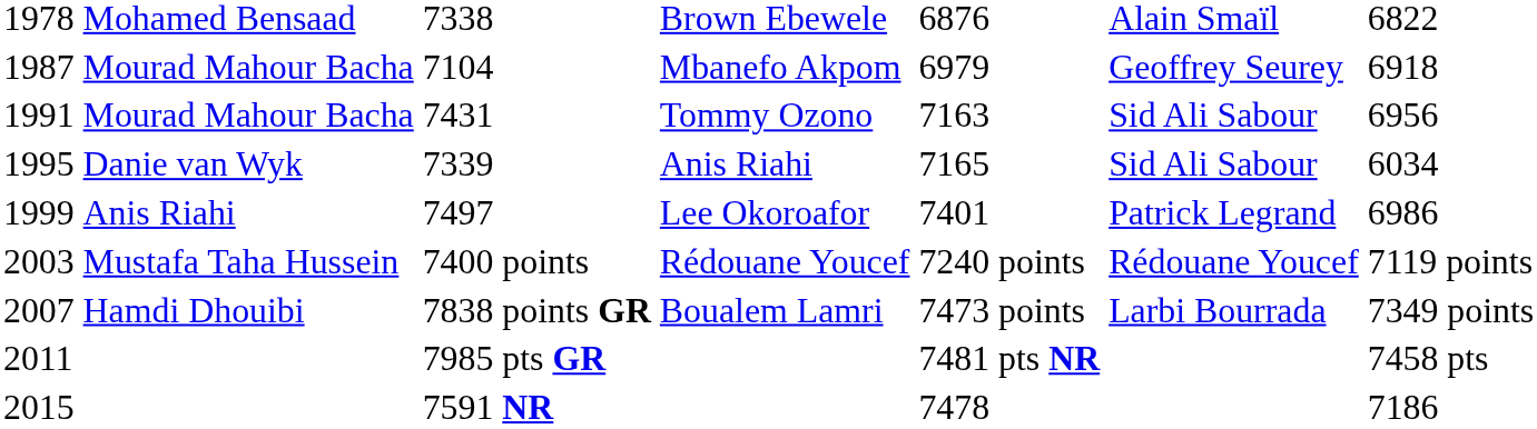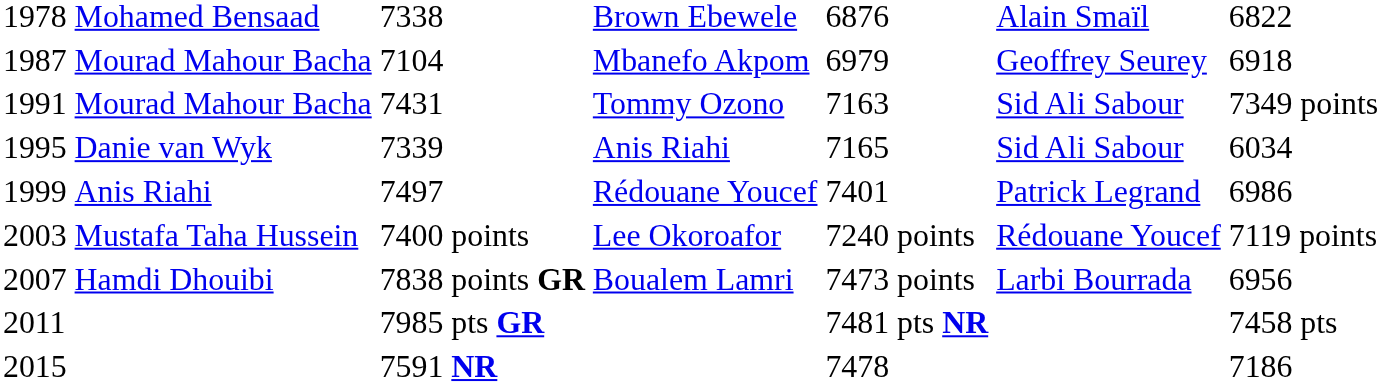7431 | column 7: 6956 -> 7349 points
7497 | column 4: Lee Okoroafor -> Rédouane Youcef
7400 points | column 4: Rédouane Youcef -> Lee Okoroafor
7838 points GR | column 7: 7349 points -> 6956
